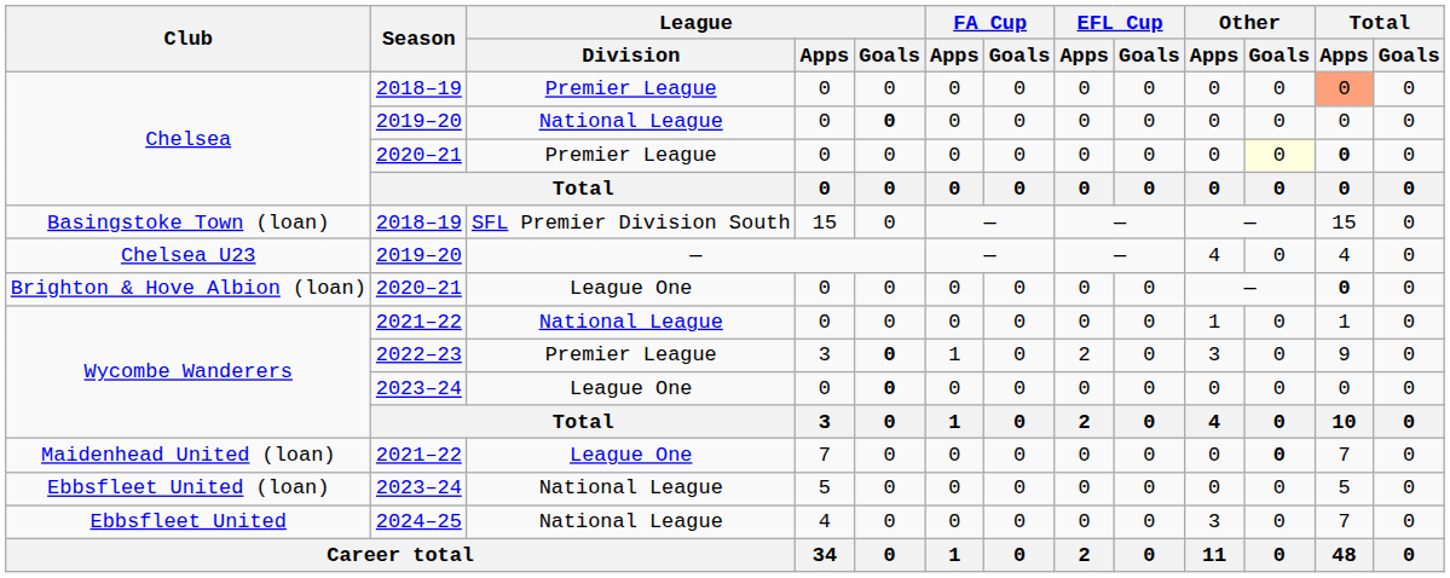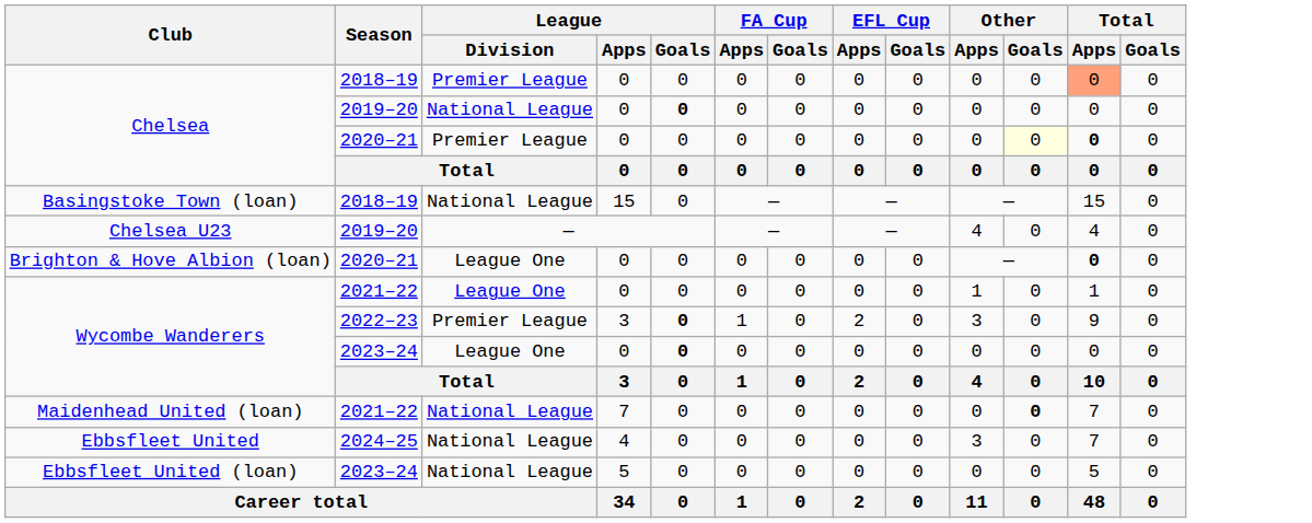Basingstoke Town (loan) | League / Division: SFL Premier Division South -> National League
Wycombe Wanderers / 2021–22 | League / Division: National League -> League One
Maidenhead United (loan) | League / Division: League One -> National League
rows swapped: Ebbsfleet United (loan) <-> Ebbsfleet United
